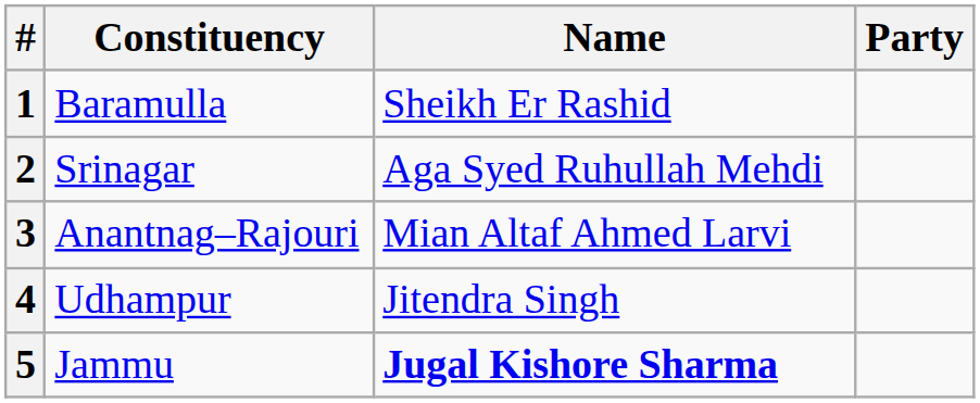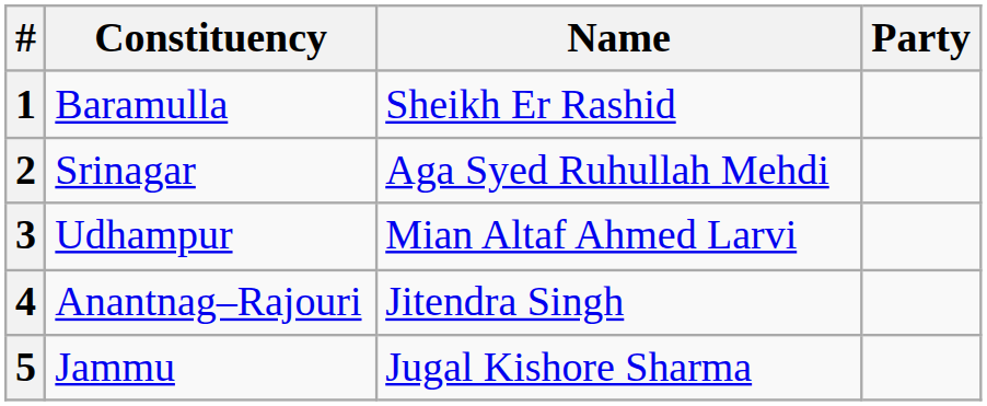3 | Constituency: Anantnag–Rajouri -> Udhampur
4 | Constituency: Udhampur -> Anantnag–Rajouri
5 | Name: bold -> normal
